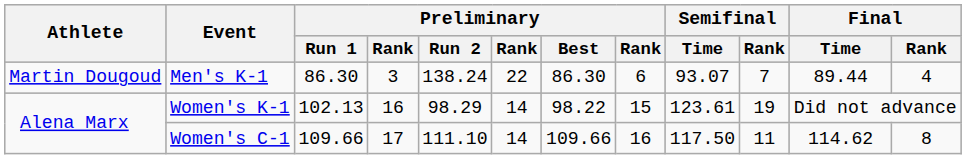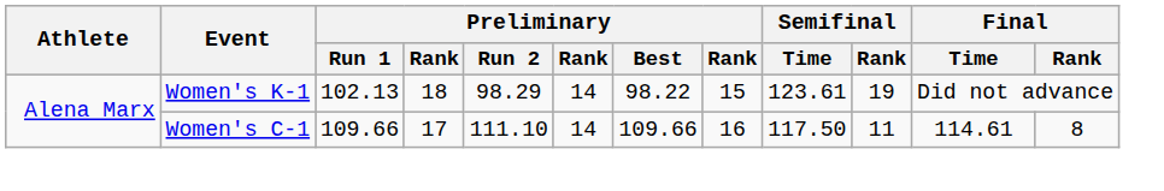- row: Martin Dougoud | Men's K-1 | 86.30 | 3 | 138.24 | 22 | 86.30 | 6 | 93.07 | 7 | 89.44 | 4
Women's K-1 | column 4: 16 -> 18
Women's C-1 | Final / Time: 114.62 -> 114.61
